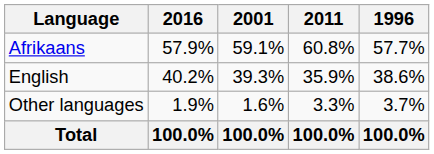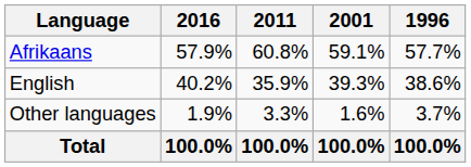columns swapped: 2011 <-> 2001
